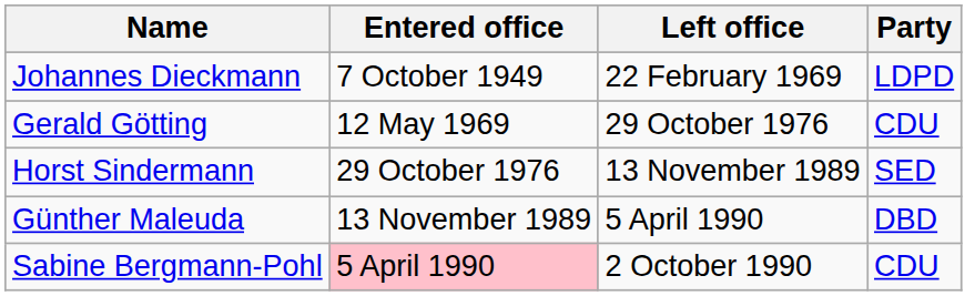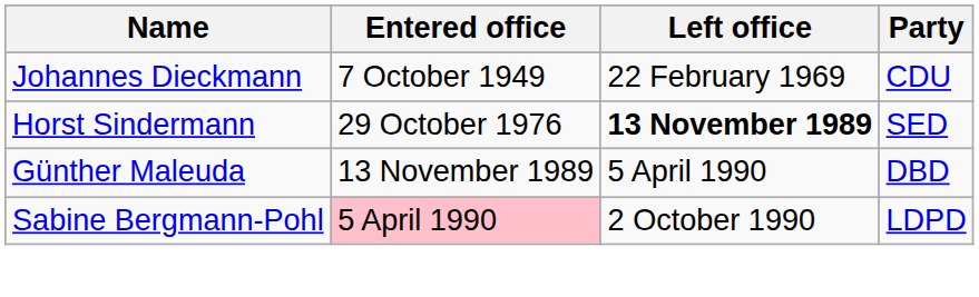Johannes Dieckmann | Party: LDPD -> CDU
- row: Gerald Götting | 12 May 1969 | 29 October 1976 | CDU
Horst Sindermann | Left office: normal -> bold
Sabine Bergmann-Pohl | Party: CDU -> LDPD
